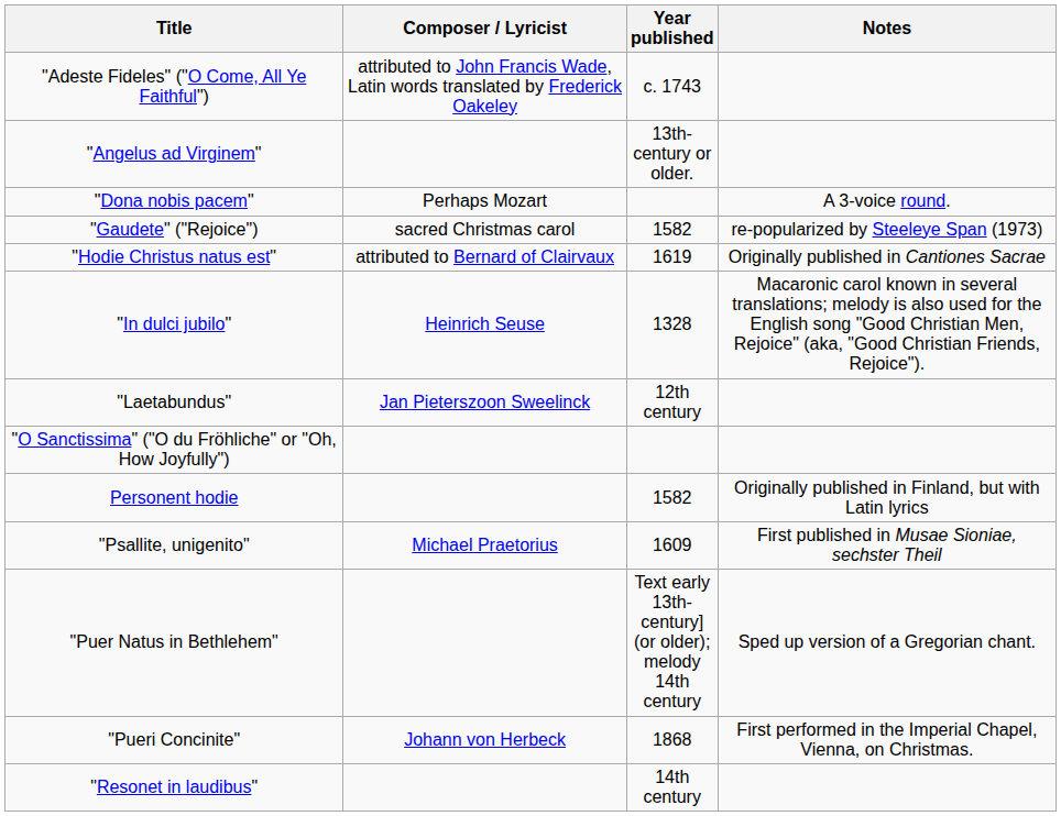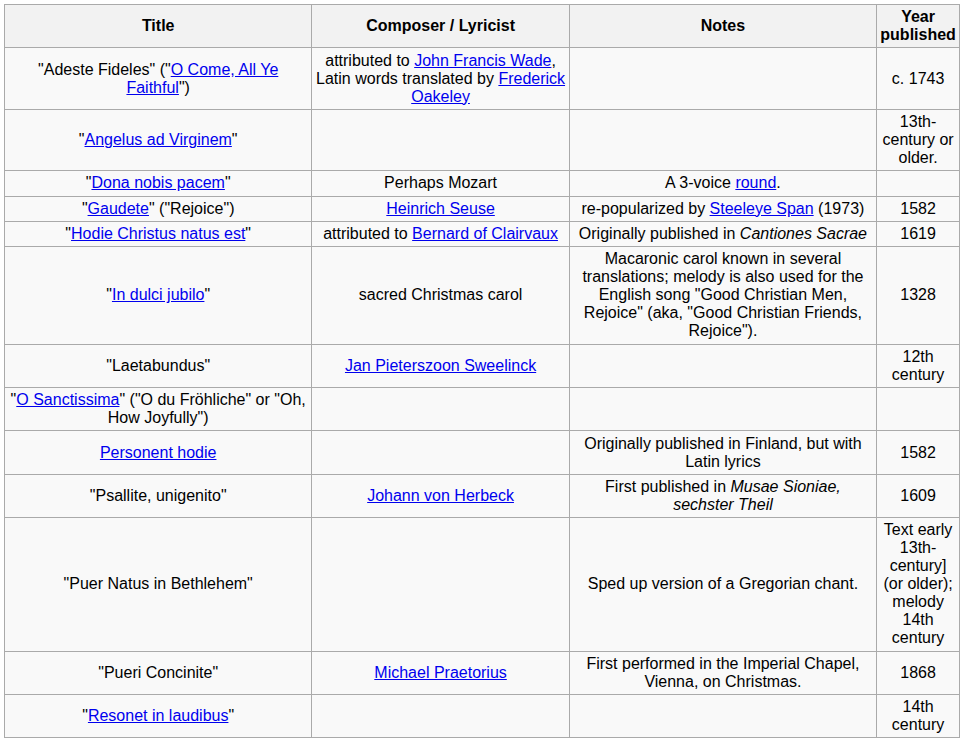columns swapped: Year published <-> Notes
"Gaudete" ("Rejoice") | Composer / Lyricist: sacred Christmas carol -> Heinrich Seuse
"In dulci jubilo" | Composer / Lyricist: Heinrich Seuse -> sacred Christmas carol
"Psallite, unigenito" | Composer / Lyricist: Michael Praetorius -> Johann von Herbeck
"Pueri Concinite" | Composer / Lyricist: Johann von Herbeck -> Michael Praetorius
